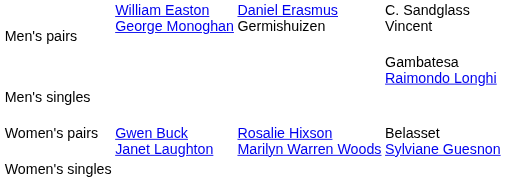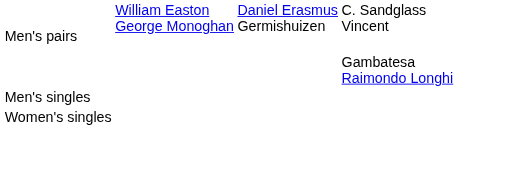- row: Women's pairs | Gwen Buck Janet Laughton | Rosalie Hixson Marilyn Warren Woods | Belasset Sylviane Guesnon
